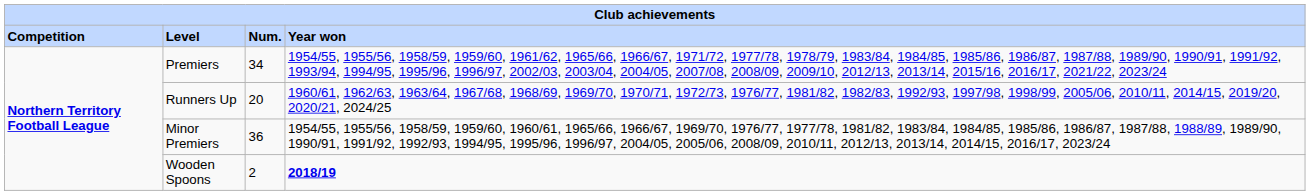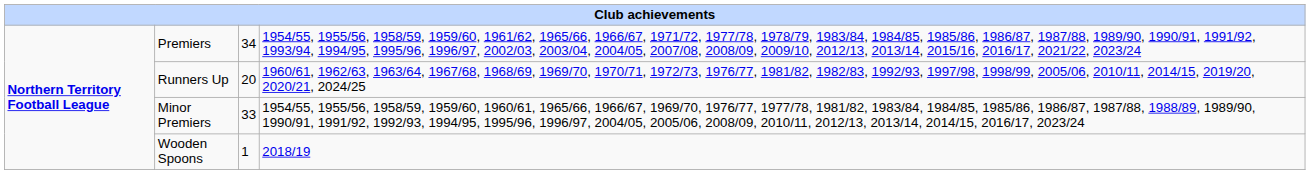- row: Competition | Level | Num. | Year won
Minor Premiers | column 3: 36 -> 33
Wooden Spoons | column 3: 2 -> 1
Wooden Spoons | column 4: bold -> normal
